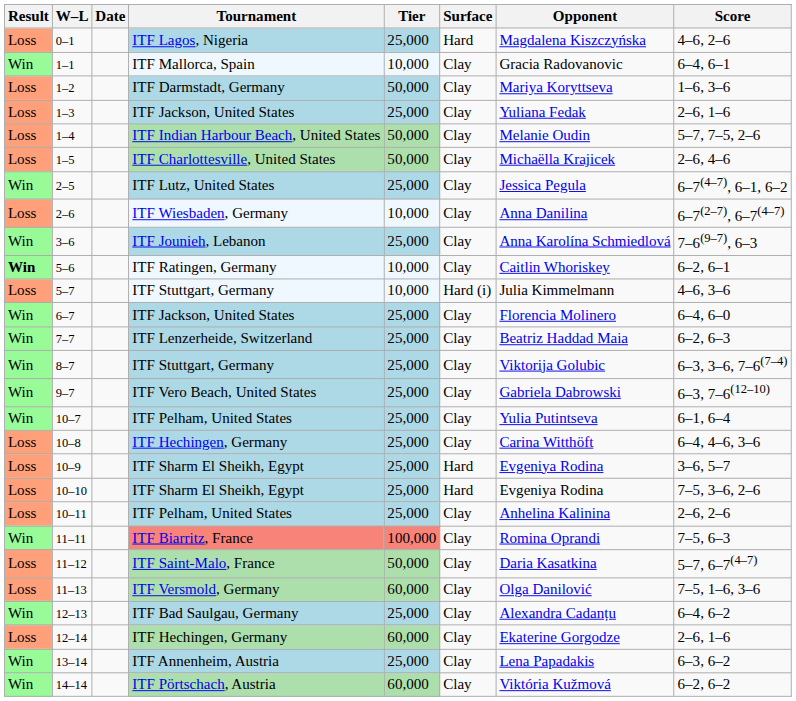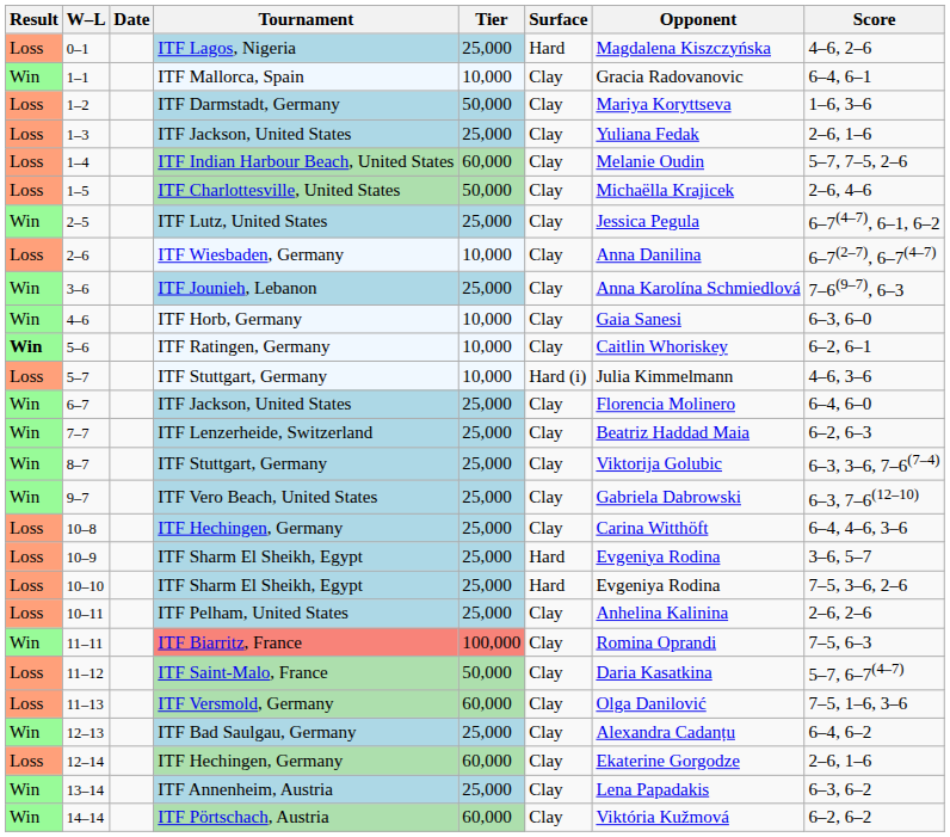1–4 | Tier: 50,000 -> 60,000
+ row: Win | 4–6 | ITF Horb, Germany | 10,000 | Clay | Gaia Sanesi | 6–3, 6–0
- row: Win | 10–7 | ITF Pelham, United States | 25,000 | Clay | Yulia Putintseva | 6–1, 6–4
